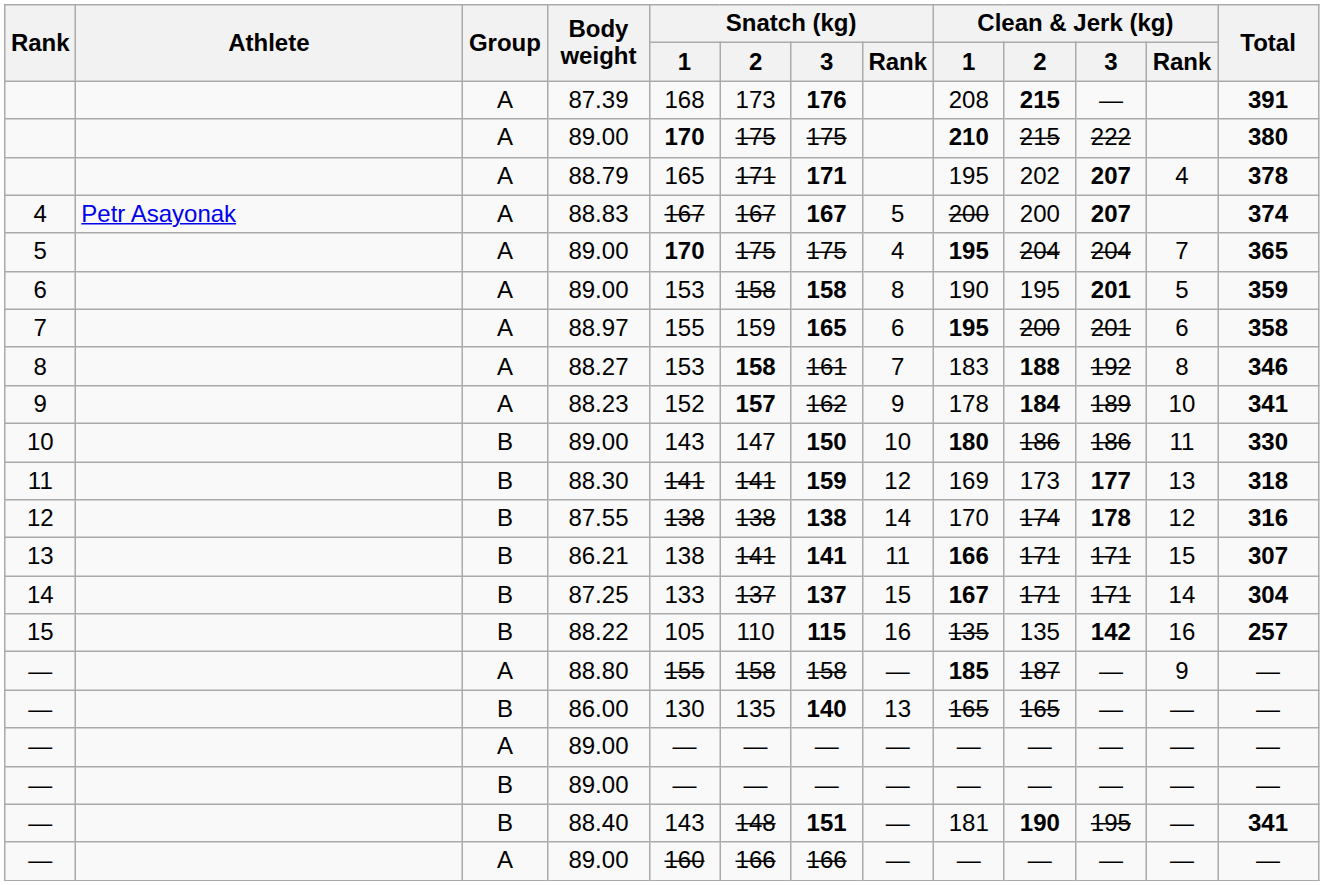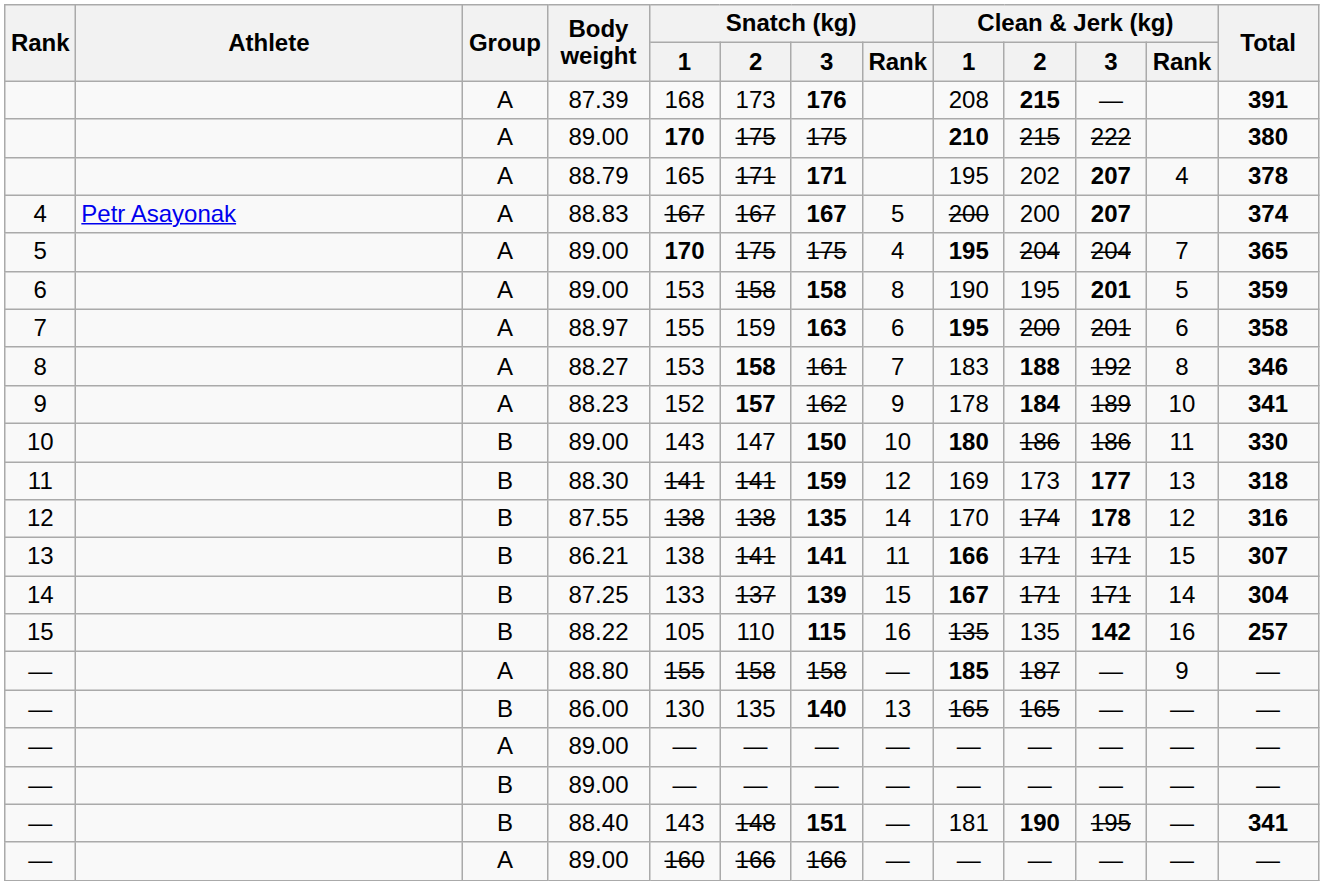88.97 | Snatch (kg) / 3: 165 -> 163
87.55 | Snatch (kg) / 3: 138 -> 135
87.25 | Snatch (kg) / 3: 137 -> 139
